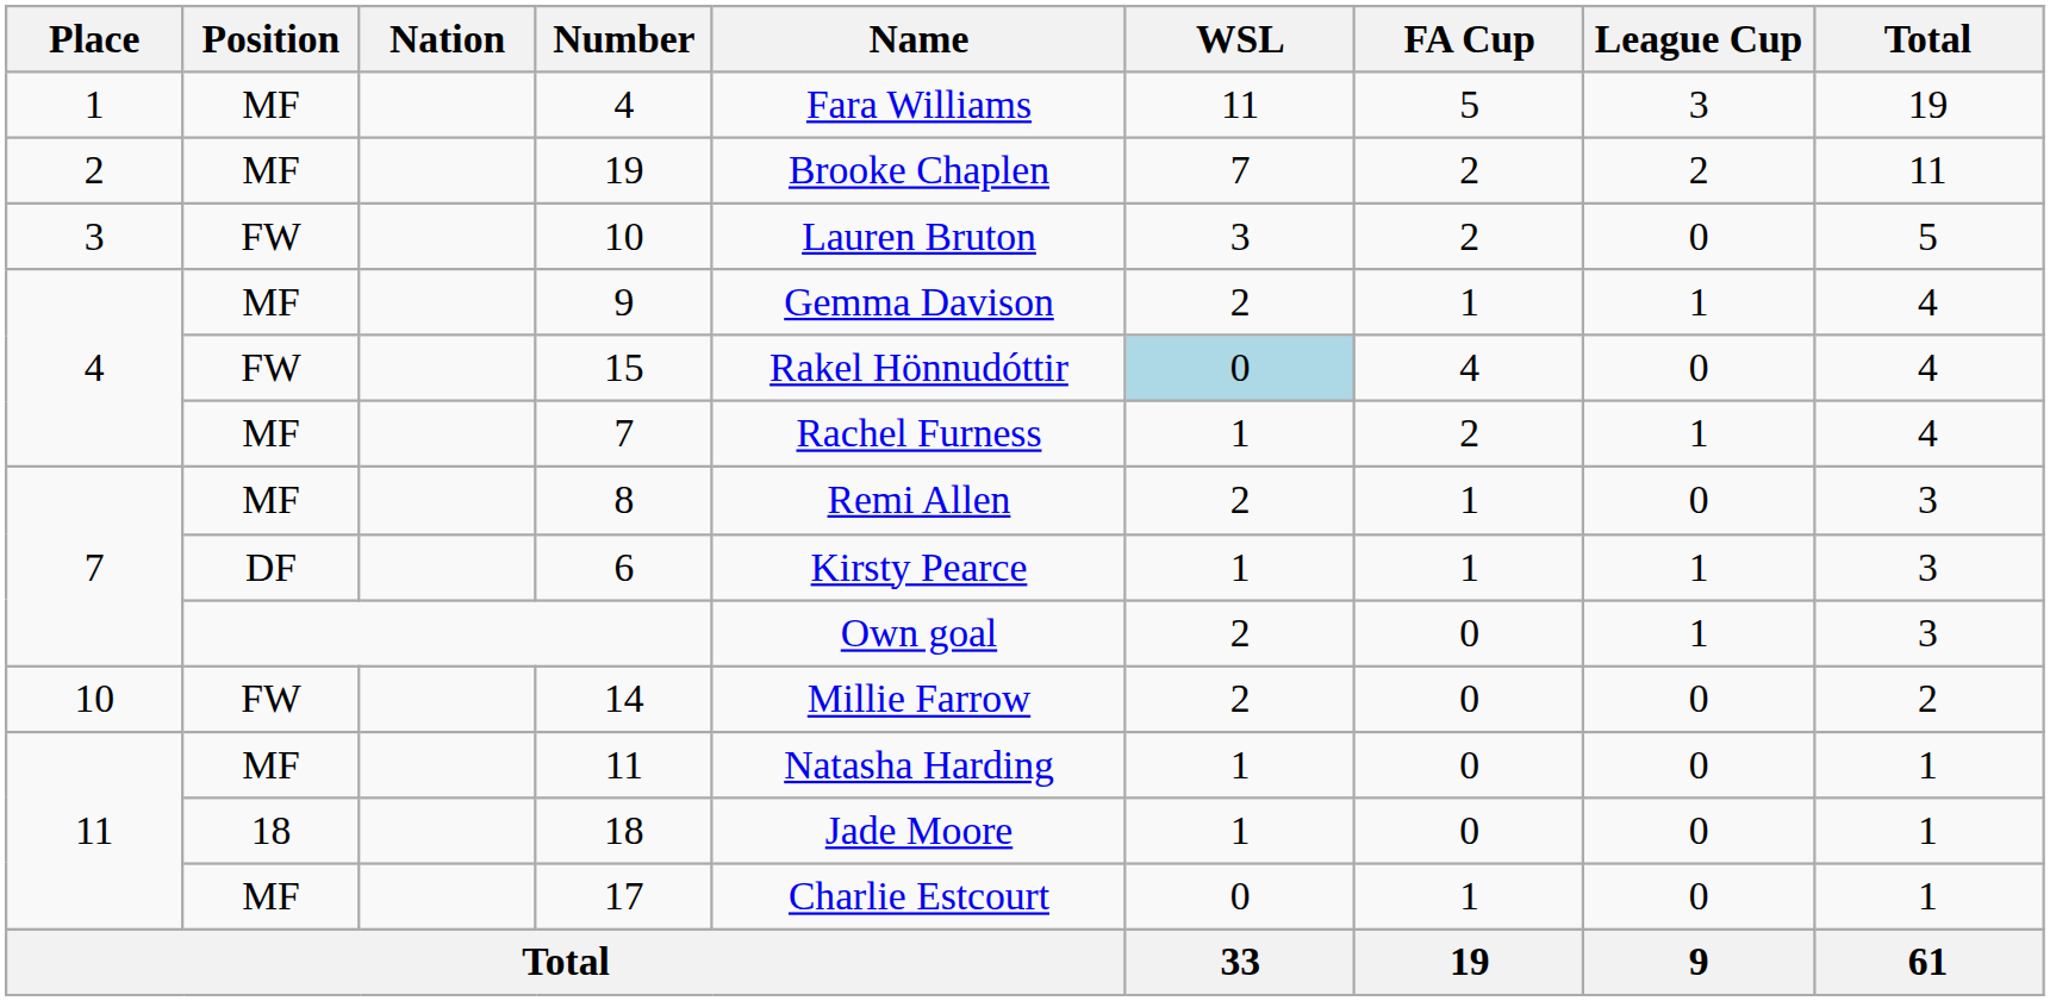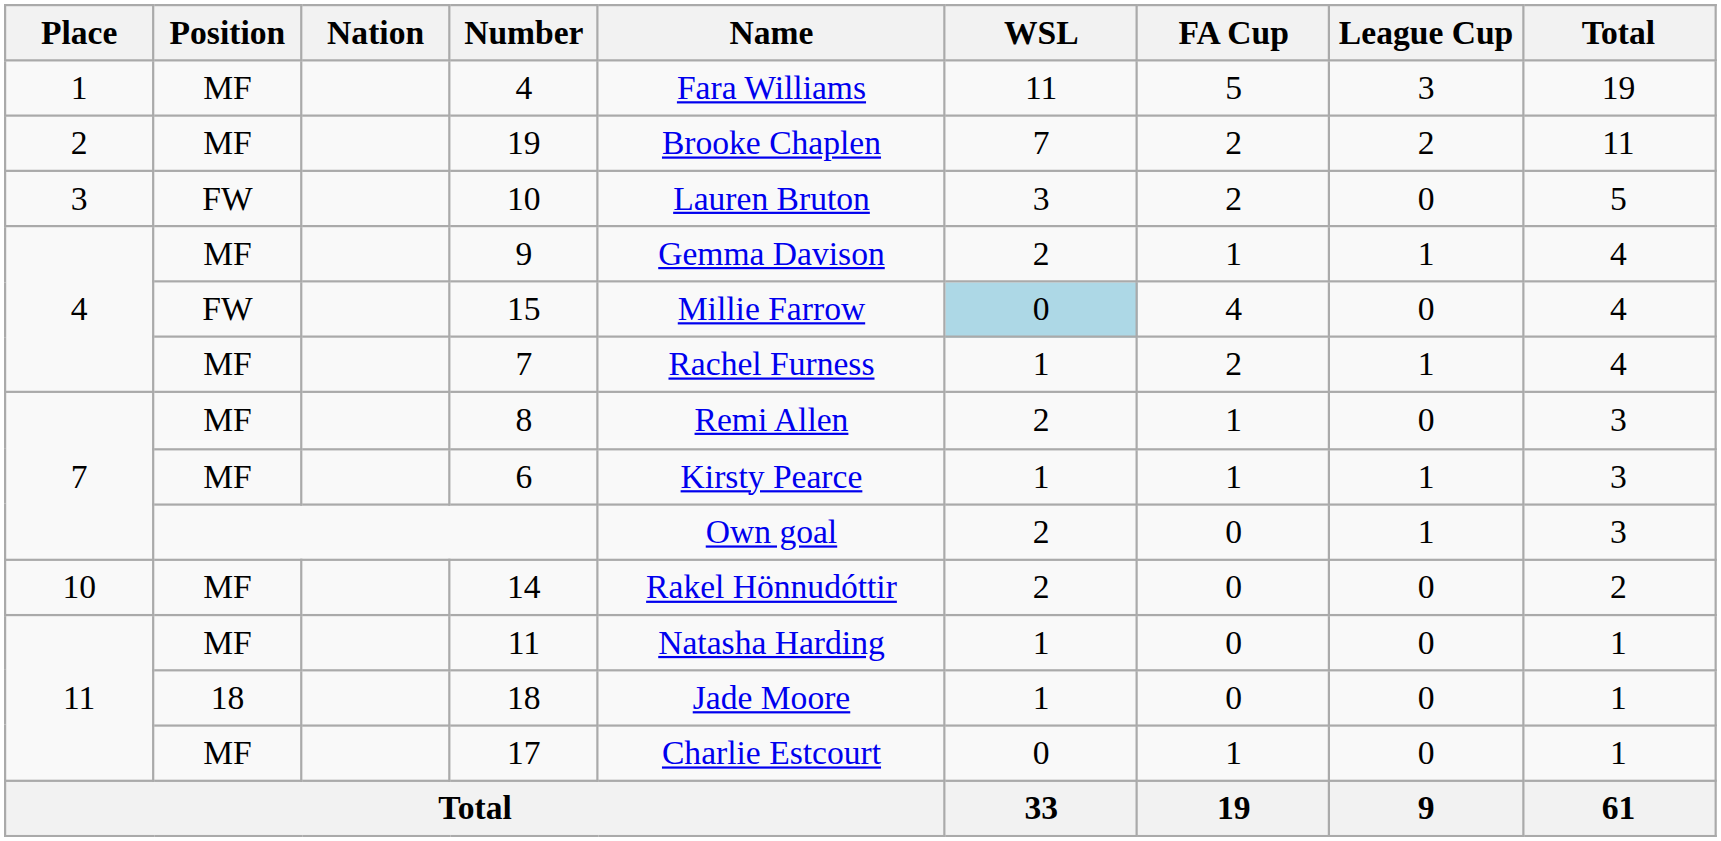15 | Name: Rakel Hönnudóttir -> Millie Farrow
6 | Position: DF -> MF
14 | Position: FW -> MF
14 | Name: Millie Farrow -> Rakel Hönnudóttir
